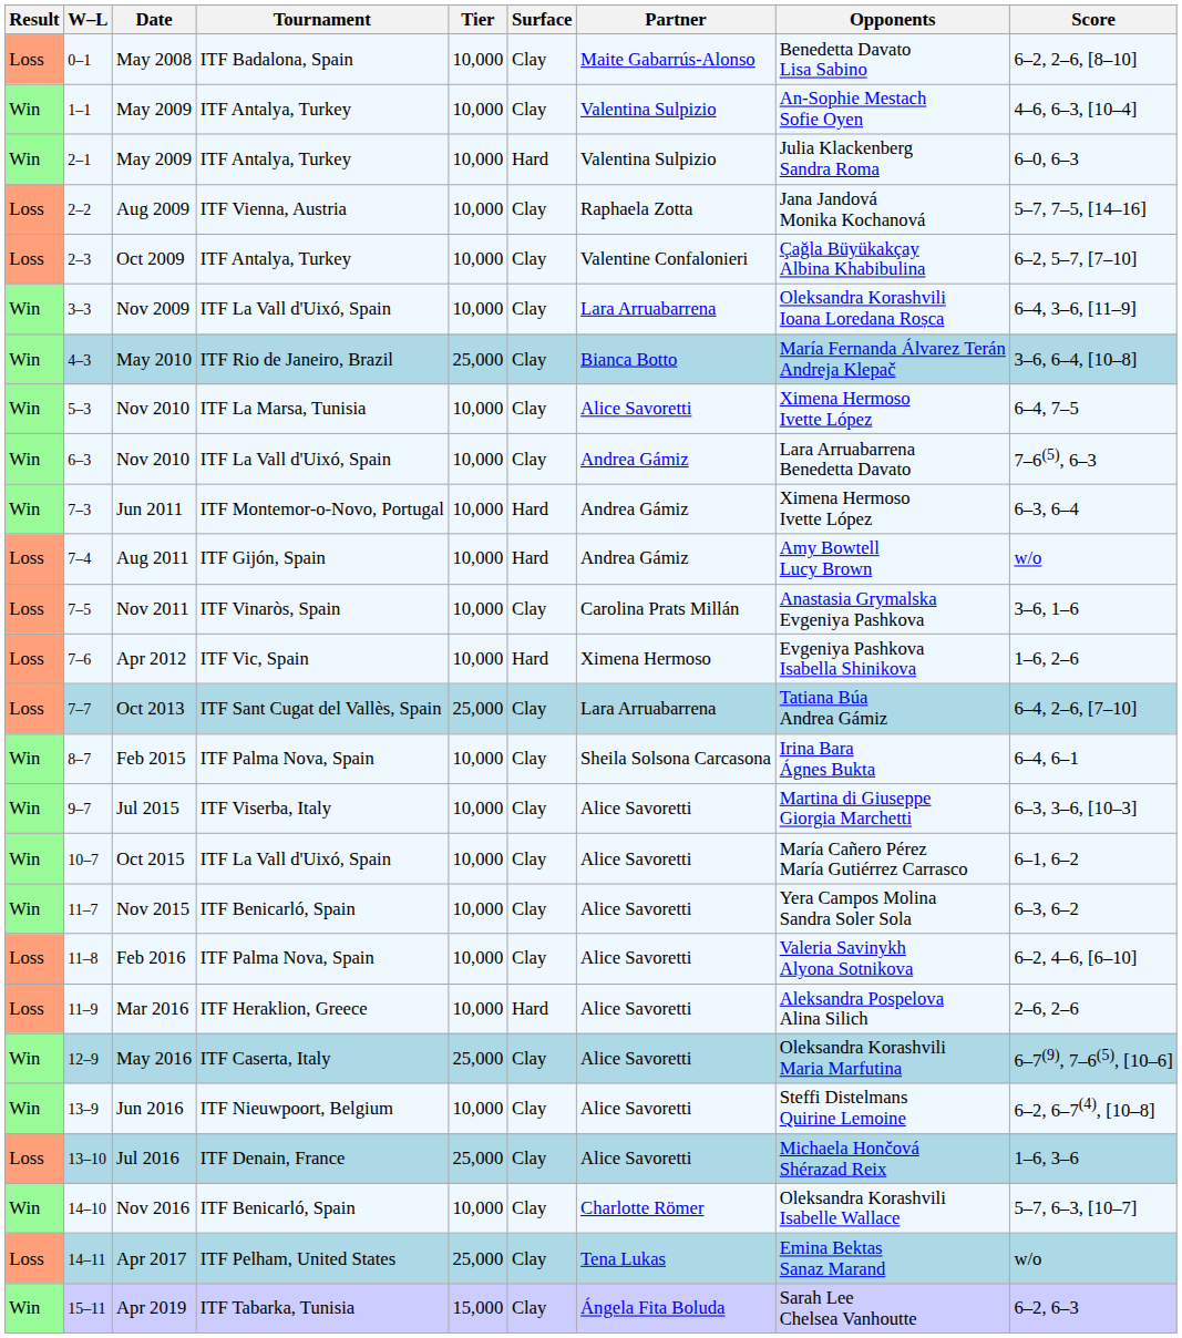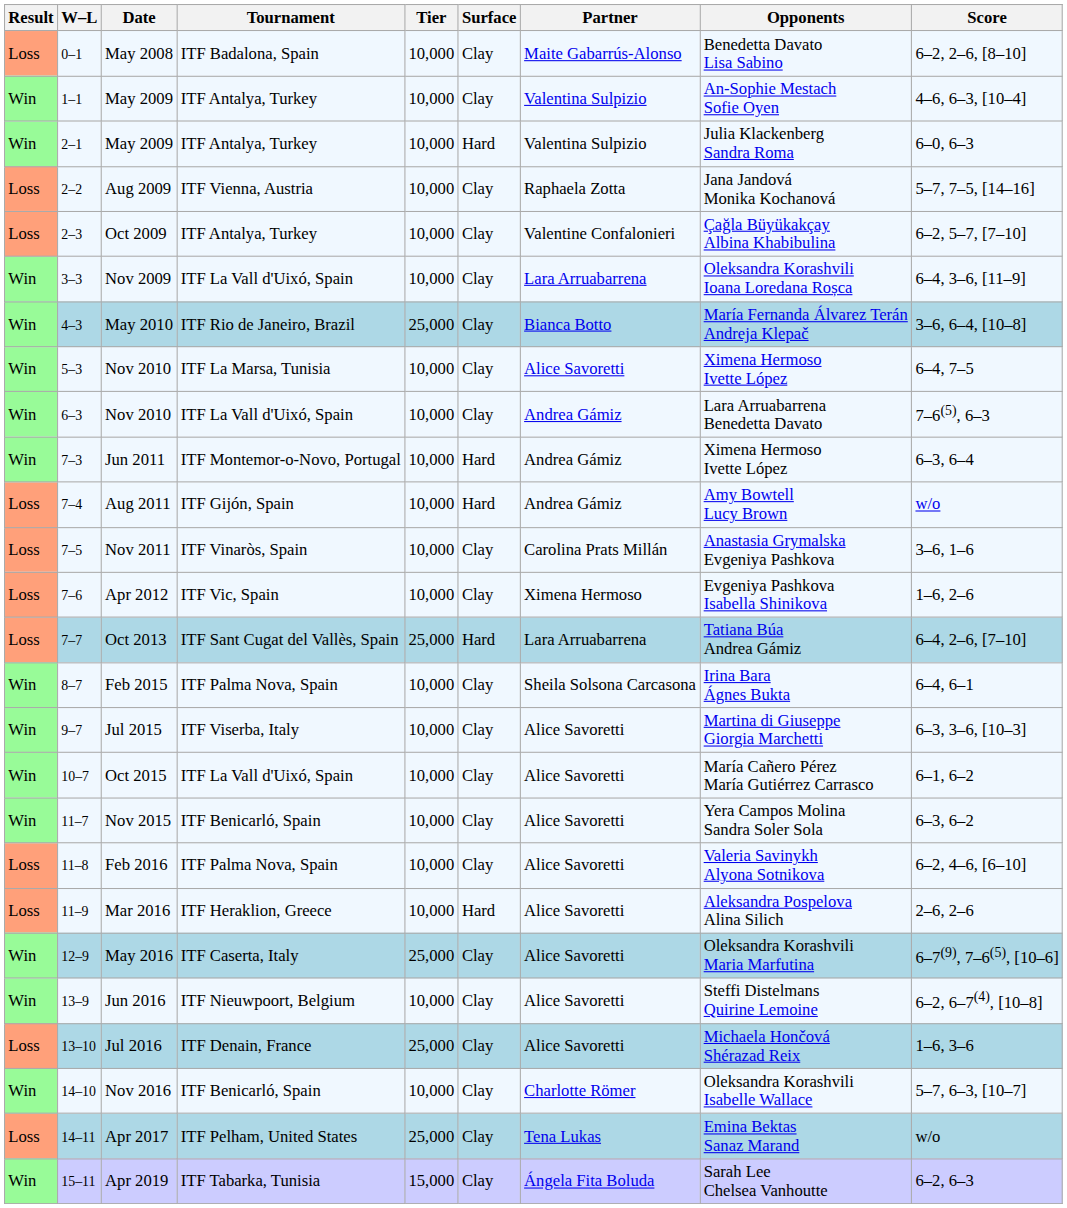Apr 2012 | Surface: Hard -> Clay
Oct 2013 | Surface: Clay -> Hard
